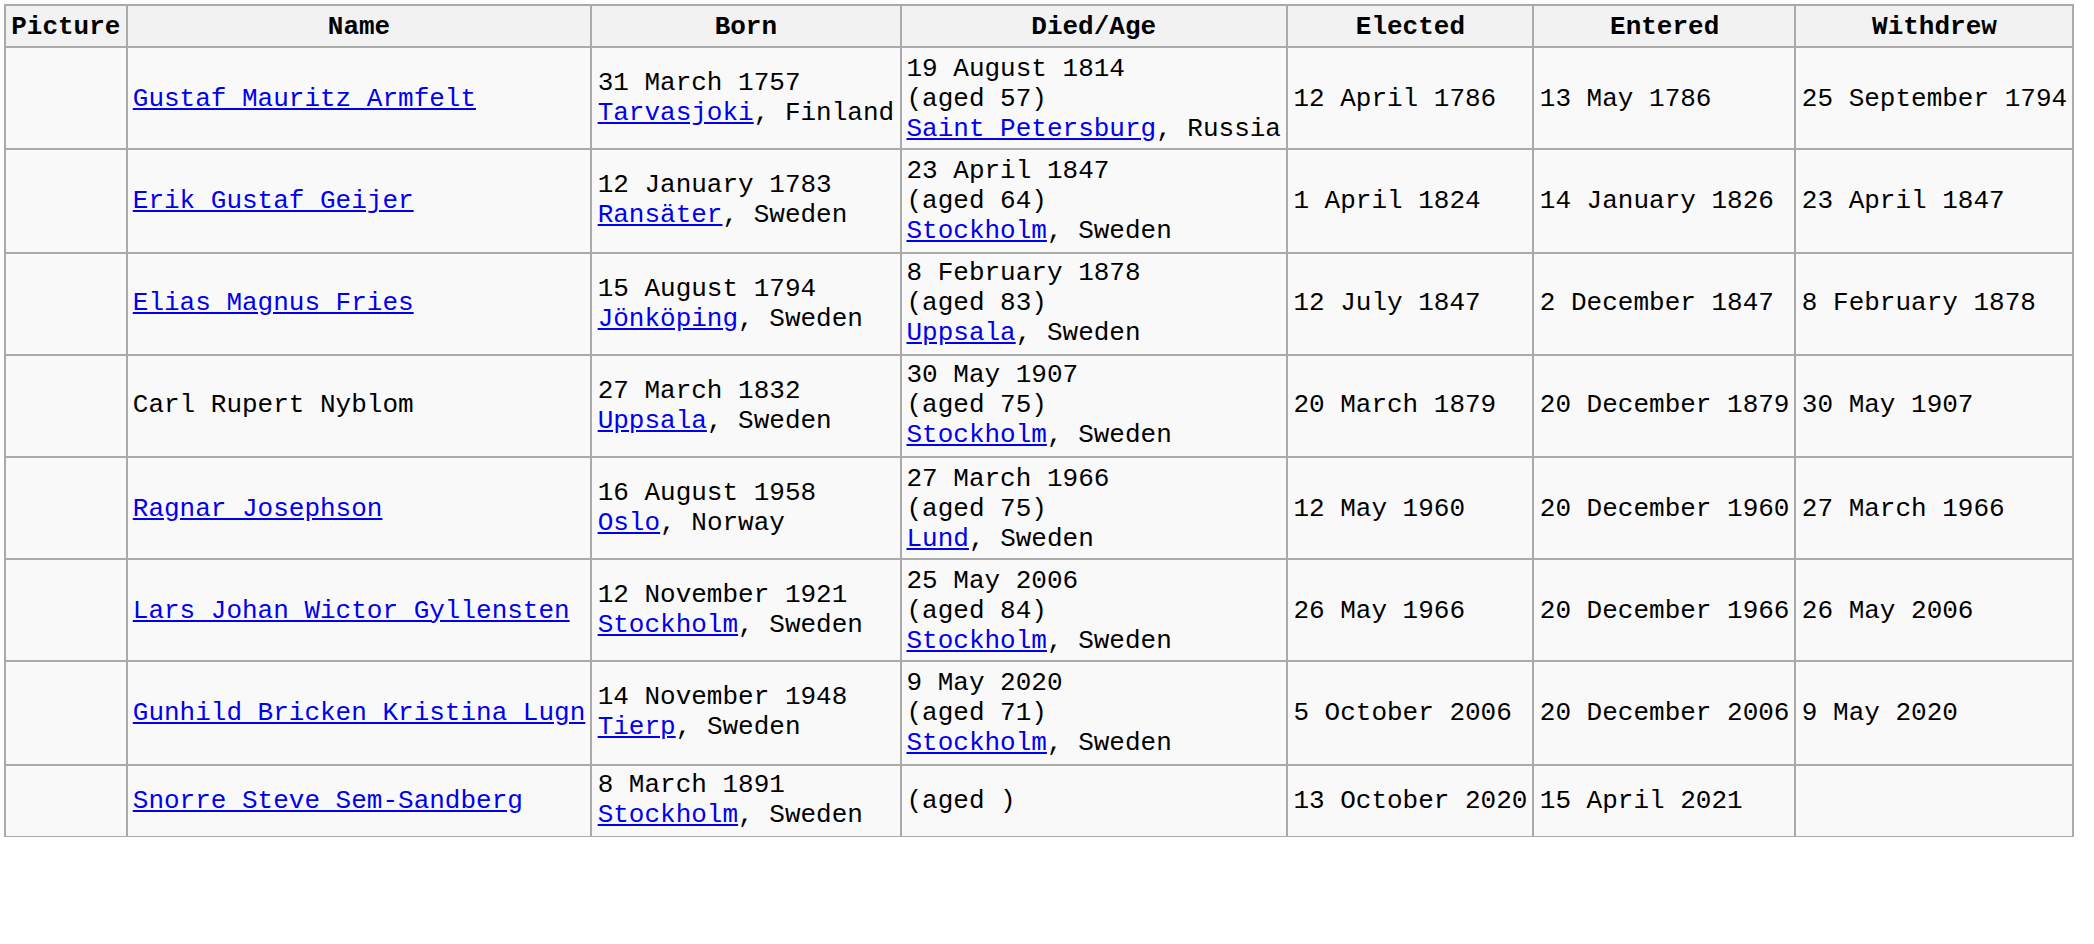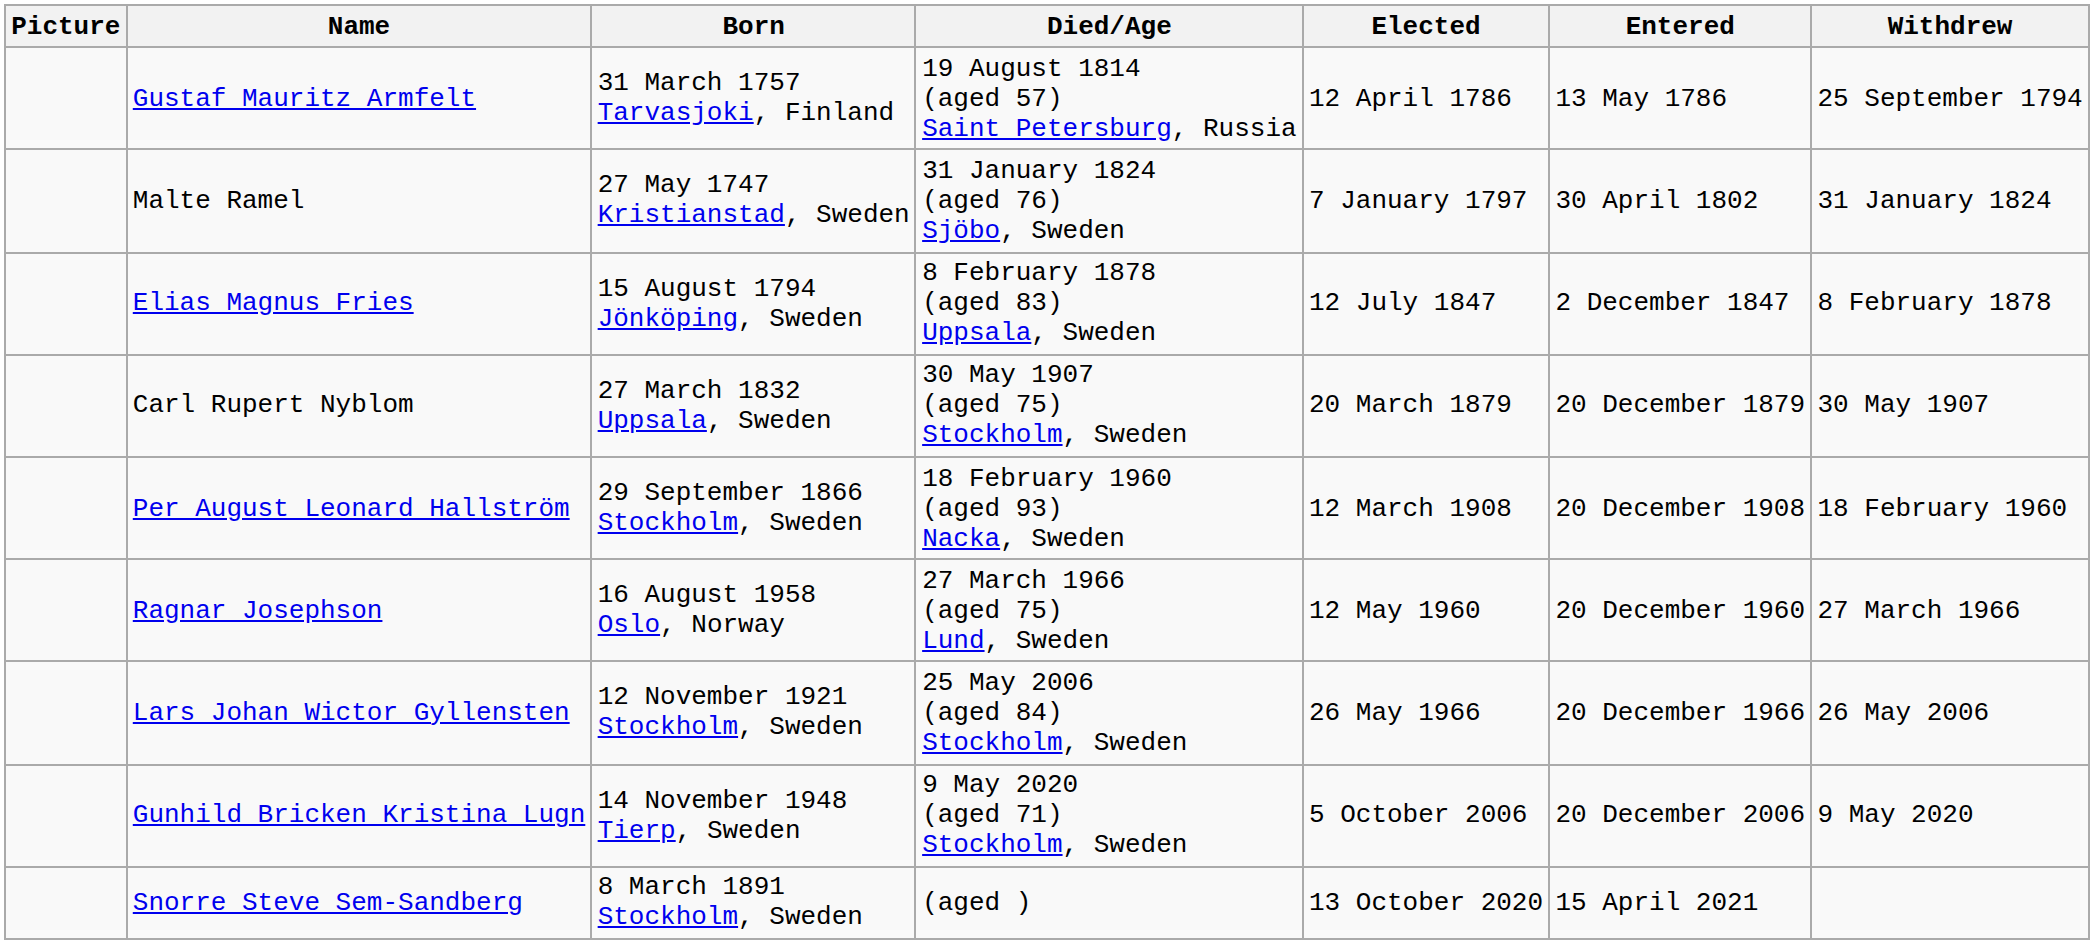+ row: Malte Ramel | 27 May 1747 Kristianstad, Sweden | 31 January 1824 (aged 76) Sjöbo, Sweden | 7 January 1797 | 30 April 1802 | 31 January 1824
- row: Erik Gustaf Geijer | 12 January 1783 Ransäter, Sweden | 23 April 1847 (aged 64) Stockholm, Sweden | 1 April 1824 | 14 January 1826 | 23 April 1847
+ row: Per August Leonard Hallström | 29 September 1866 Stockholm, Sweden | 18 February 1960 (aged 93) Nacka, Sweden | 12 March 1908 | 20 December 1908 | 18 February 1960
